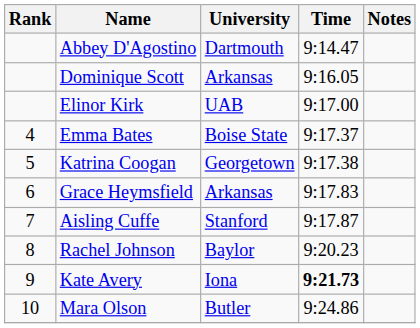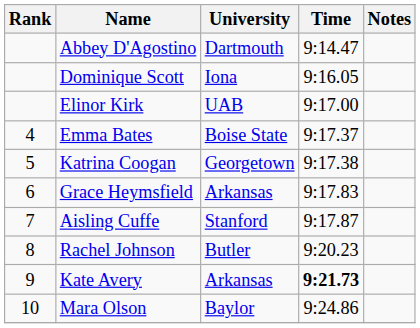Dominique Scott | University: Arkansas -> Iona
Rachel Johnson | University: Baylor -> Butler
Kate Avery | University: Iona -> Arkansas
Mara Olson | University: Butler -> Baylor
